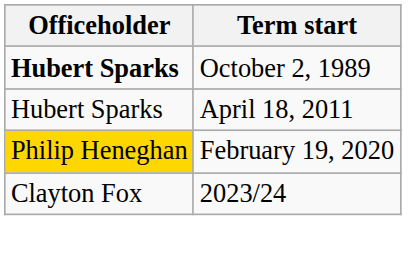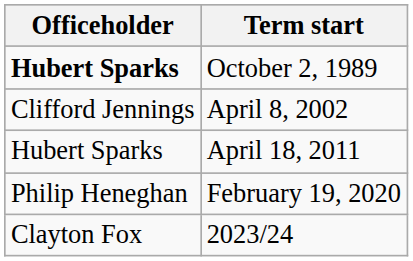+ row: Clifford Jennings | April 8, 2002
February 19, 2020 | Officeholder: gold background -> no background
